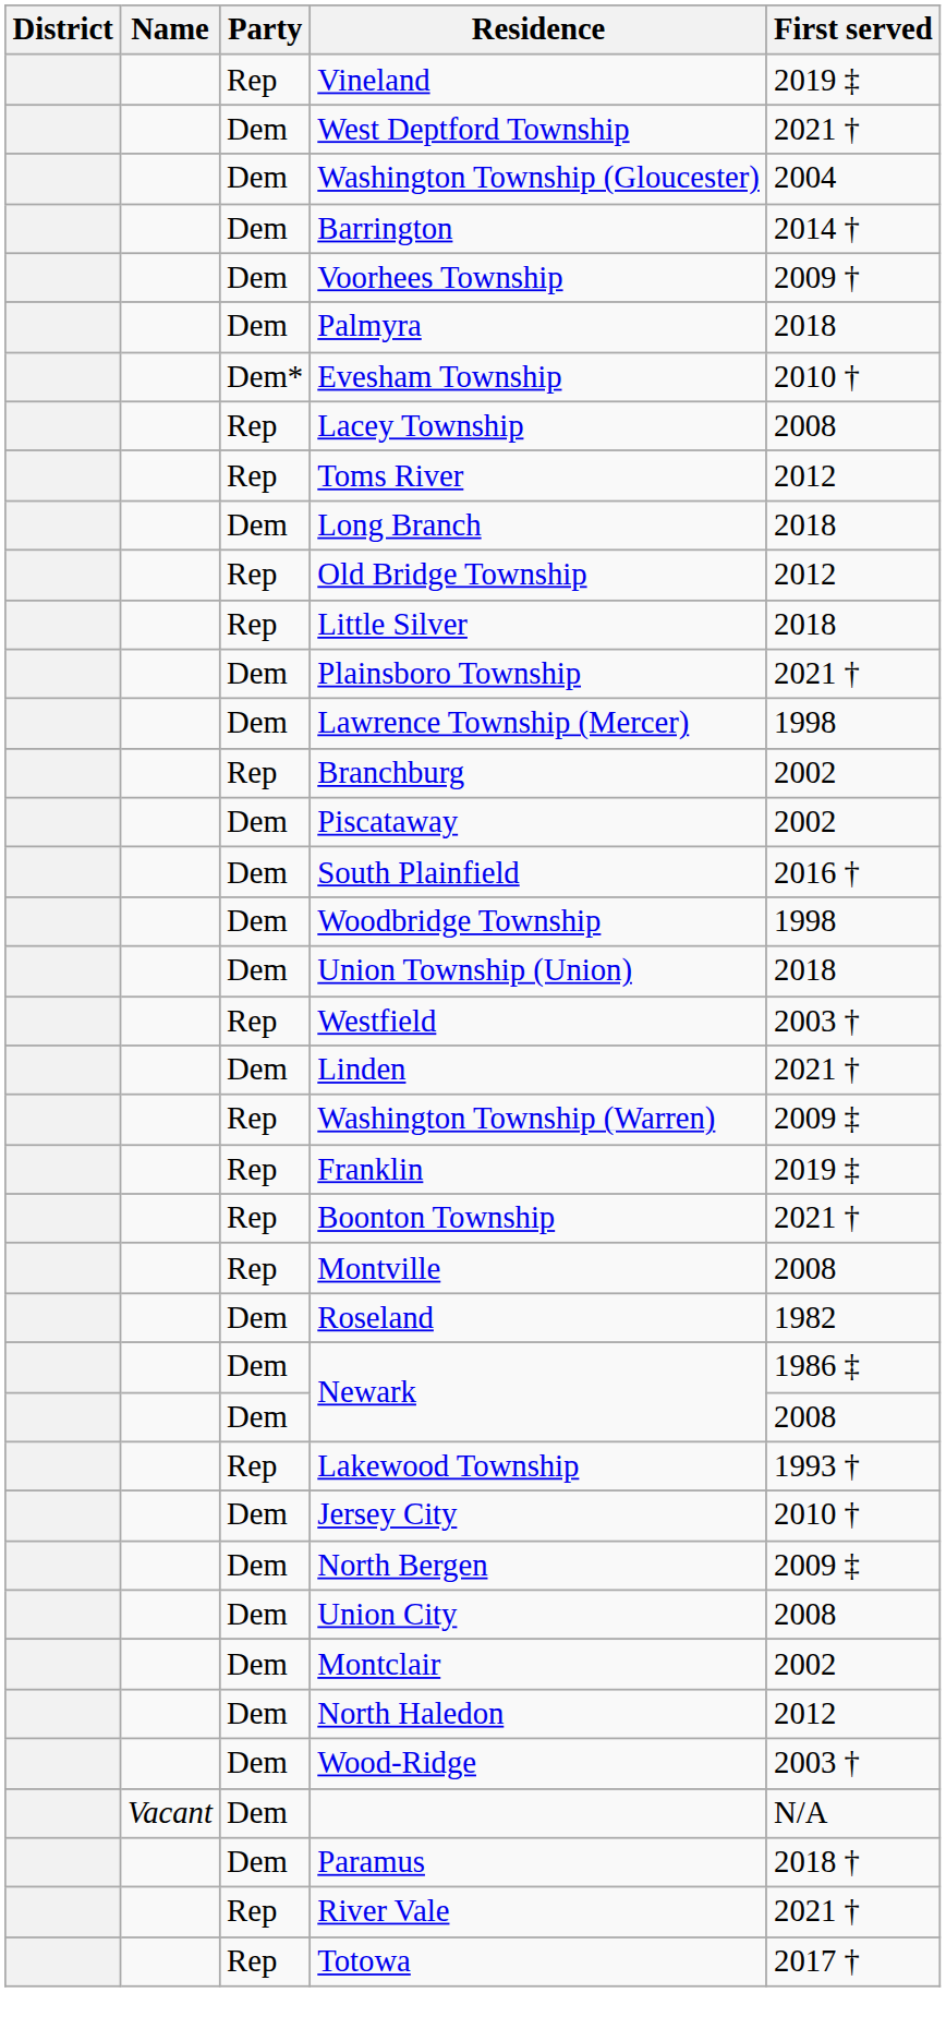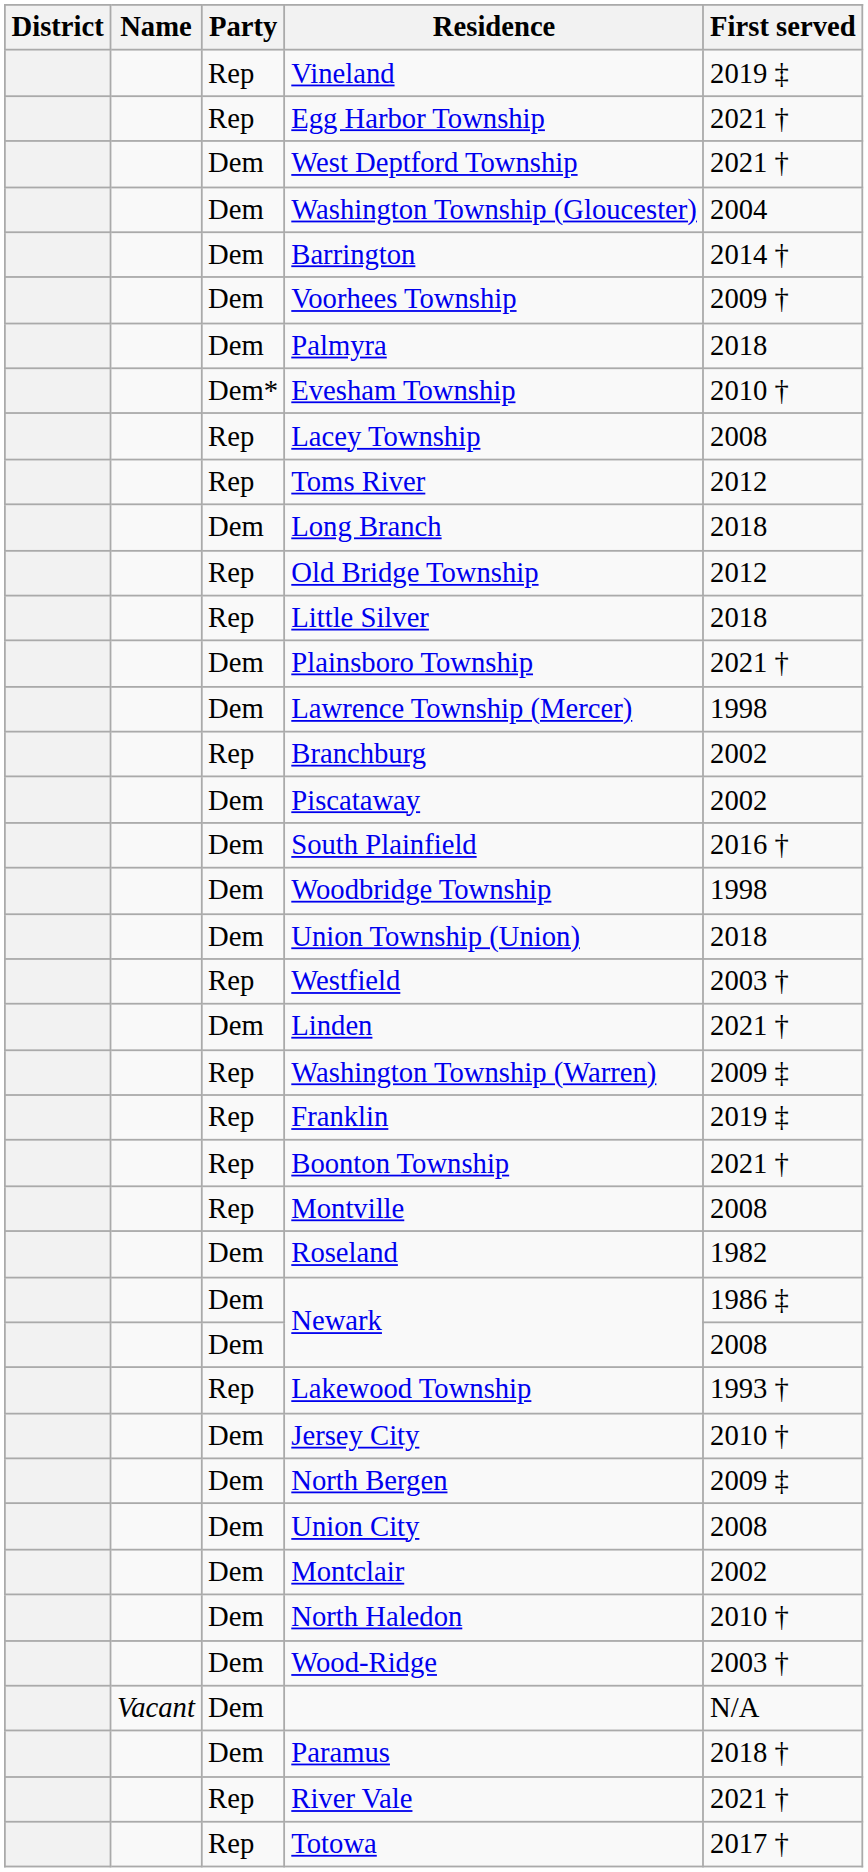+ row: Rep | Egg Harbor Township | 2021 †
North Haledon | First served: 2012 -> 2010 †
